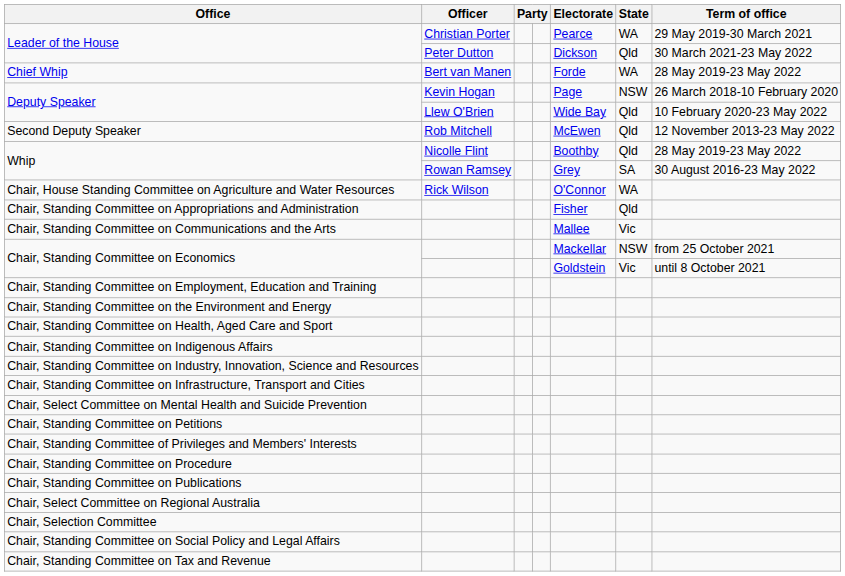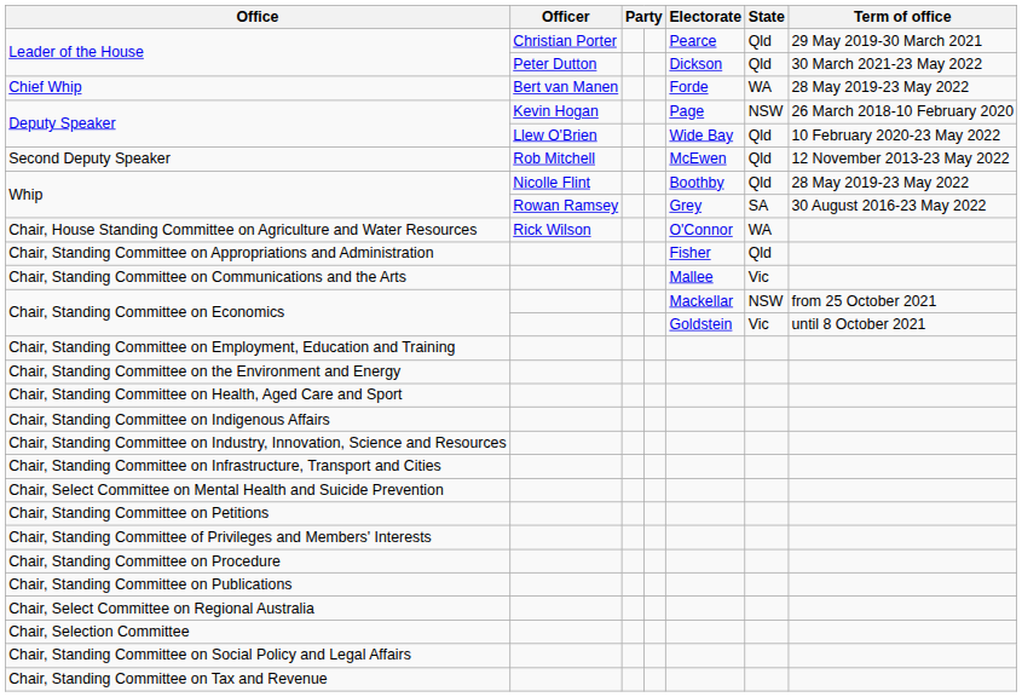Leader of the House / Christian Porter | State: WA -> Qld
